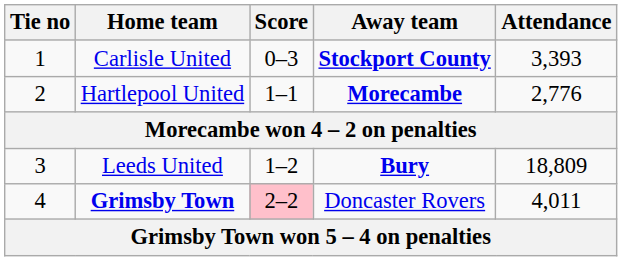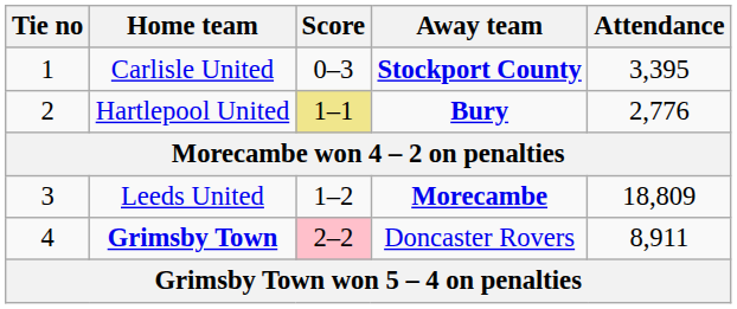Carlisle United | Attendance: 3,393 -> 3,395
Hartlepool United | Score: no background -> khaki background
Hartlepool United | Away team: Morecambe -> Bury
Leeds United | Away team: Bury -> Morecambe
Grimsby Town | Attendance: 4,011 -> 8,911
